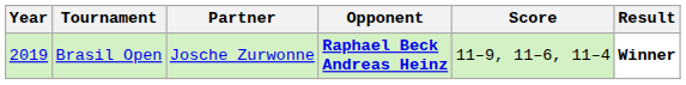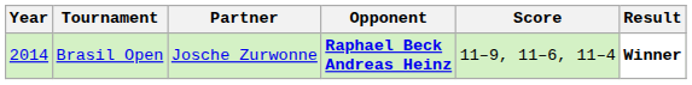Brasil Open | Year: 2019 -> 2014
